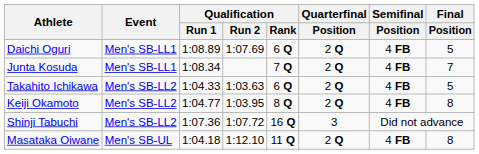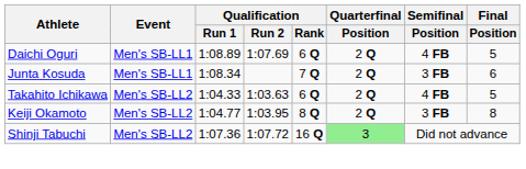Junta Kosuda | Semifinal / Position: 4 FB -> 3 FB
Junta Kosuda | Final / Position: 7 -> 6
Keiji Okamoto | Semifinal / Position: 4 FB -> 3 FB
Shinji Tabuchi | Quarterfinal / Position: no background -> lightgreen background
- row: Masataka Oiwane | Men's SB-UL | 1:04.18 | 1:12.10 | 11 Q | 2 Q | 4 FB | 8
